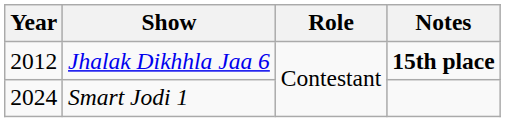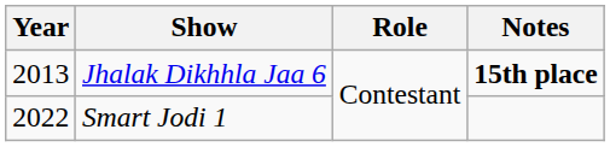Jhalak Dikhhla Jaa 6 | Year: 2012 -> 2013
Smart Jodi 1 | Year: 2024 -> 2022
